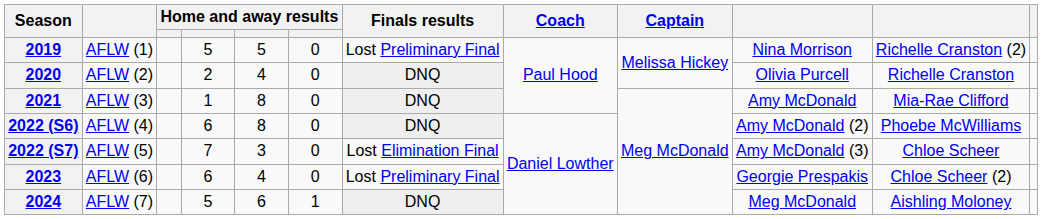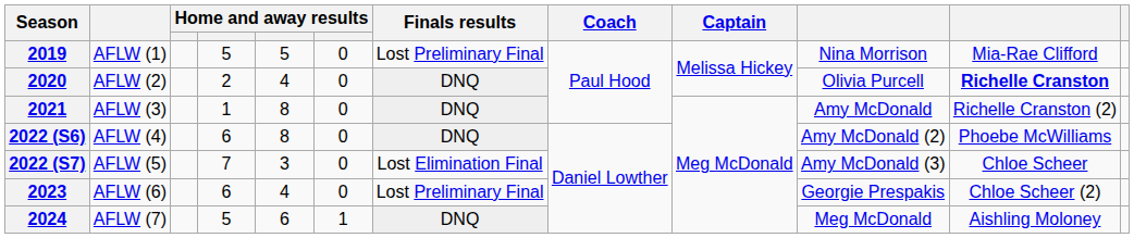2019 | column 11: Richelle Cranston (2) -> Mia-Rae Clifford
2020 | column 11: normal -> bold
2021 | column 11: Mia-Rae Clifford -> Richelle Cranston (2)
